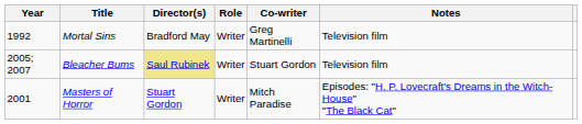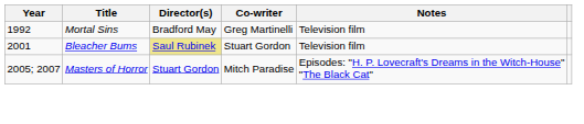- column: Role | Writer | Writer | Writer
Bleacher Bums | Year: 2005; 2007 -> 2001
Masters of Horror | Year: 2001 -> 2005; 2007
